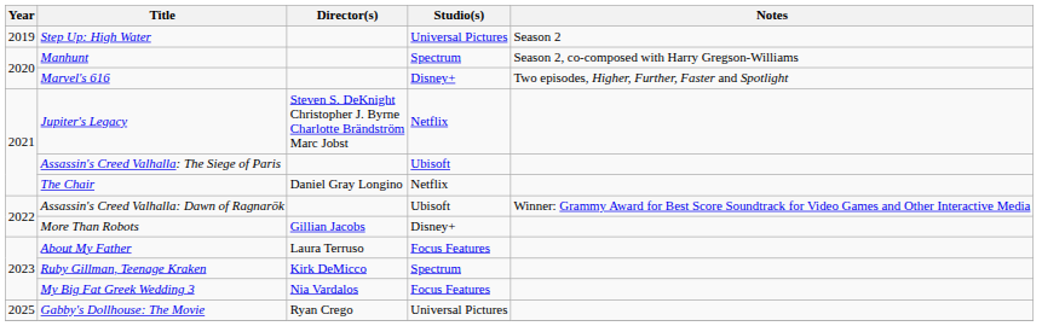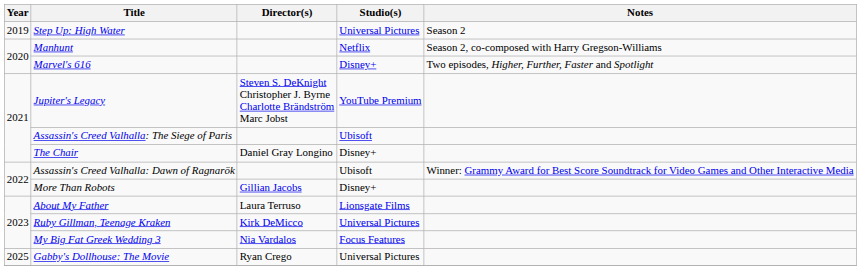Manhunt | Studio(s): Spectrum -> Netflix
Jupiter's Legacy | Studio(s): Netflix -> YouTube Premium
The Chair | Studio(s): Netflix -> Disney+
About My Father | Studio(s): Focus Features -> Lionsgate Films
Ruby Gillman, Teenage Kraken | Studio(s): Spectrum -> Universal Pictures
